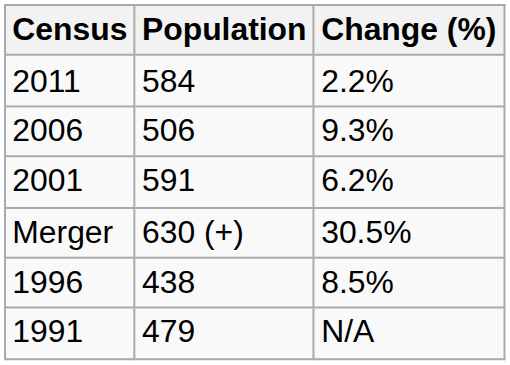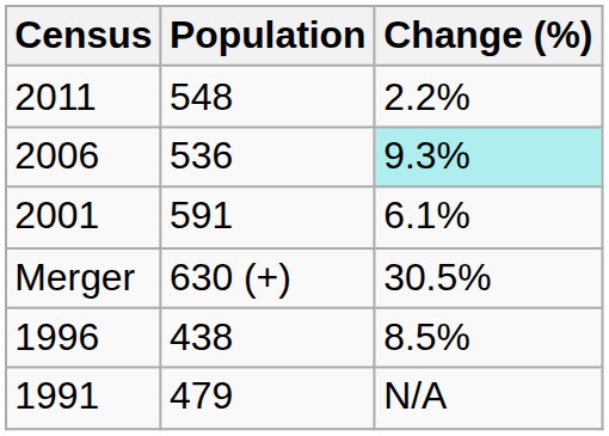2011 | Population: 584 -> 548
2006 | Population: 506 -> 536
2006 | Change (%): no background -> paleturquoise background
2001 | Change (%): 6.2% -> 6.1%
